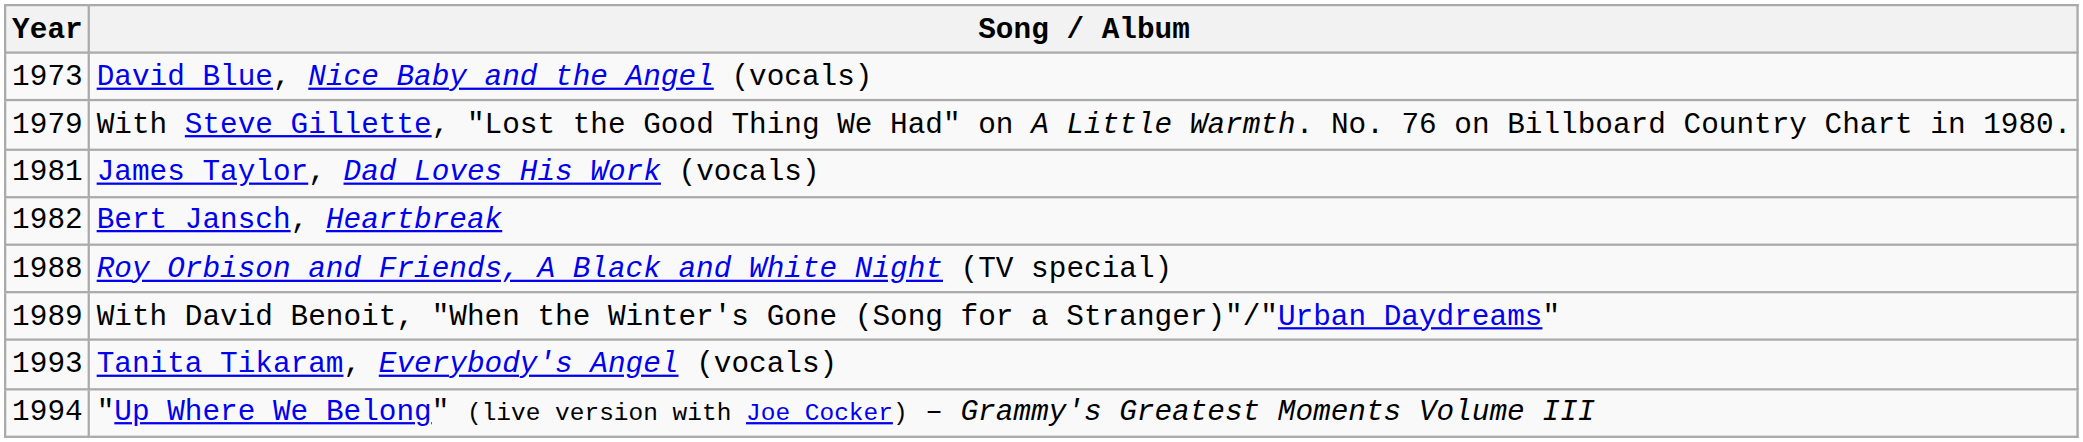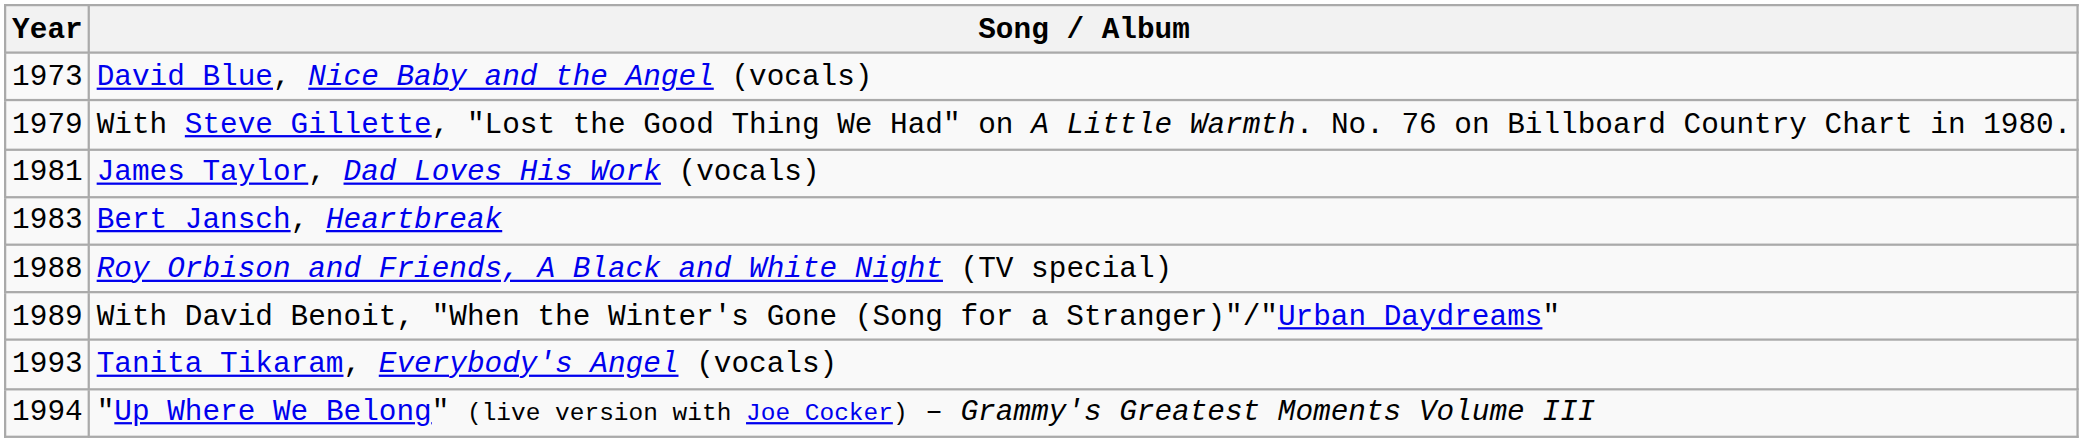Bert Jansch, Heartbreak | Year: 1982 -> 1983
